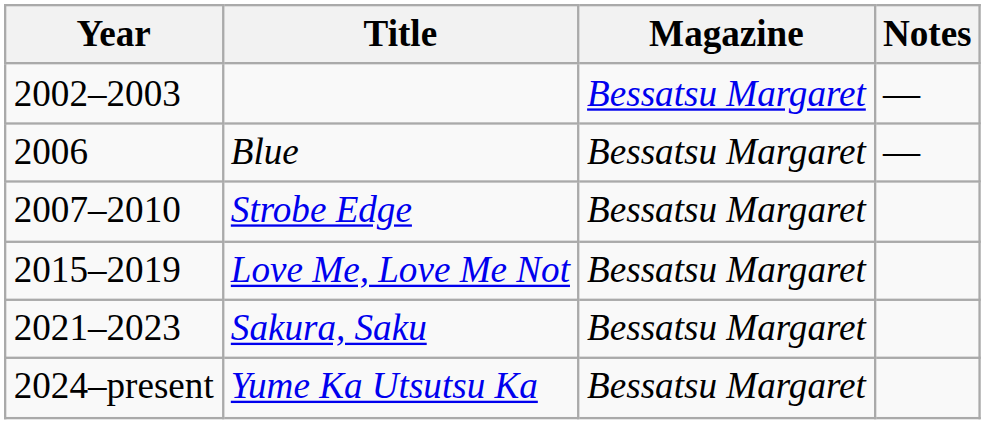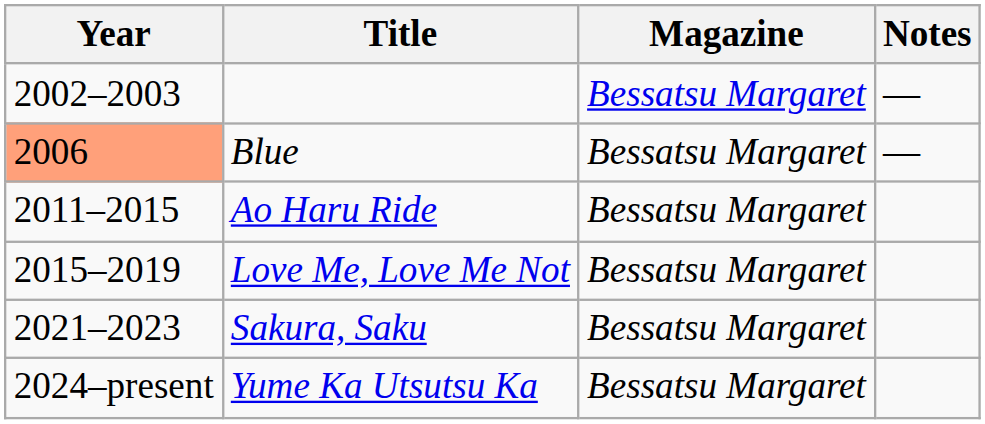Blue | Year: no background -> lightsalmon background
- row: 2007–2010 | Strobe Edge | Bessatsu Margaret
+ row: 2011–2015 | Ao Haru Ride | Bessatsu Margaret
